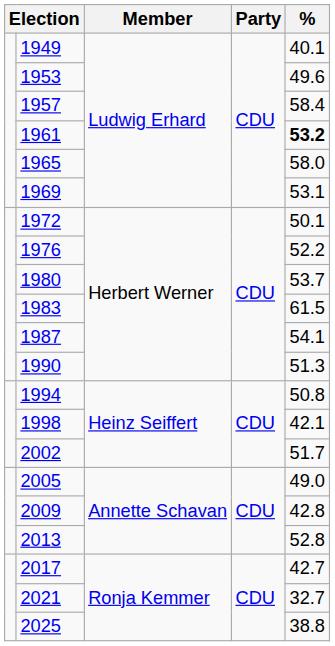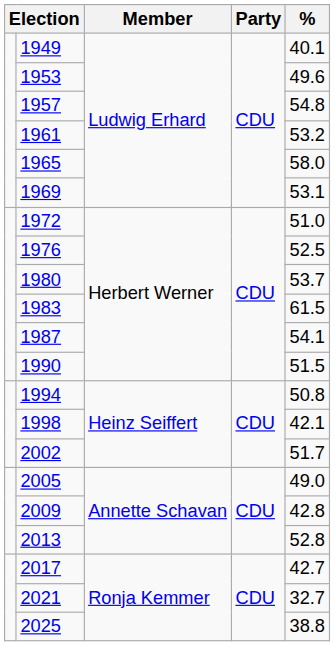1957 | %: 58.4 -> 54.8
1961 | %: bold -> normal
1972 | %: 50.1 -> 51.0
1976 | %: 52.2 -> 52.5
1990 | %: 51.3 -> 51.5
